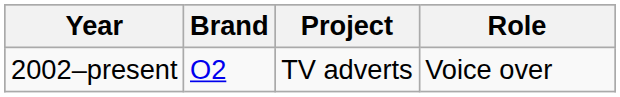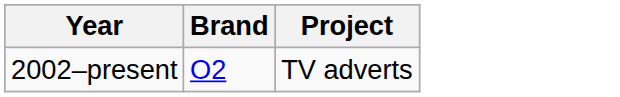- column: Role | Voice over
